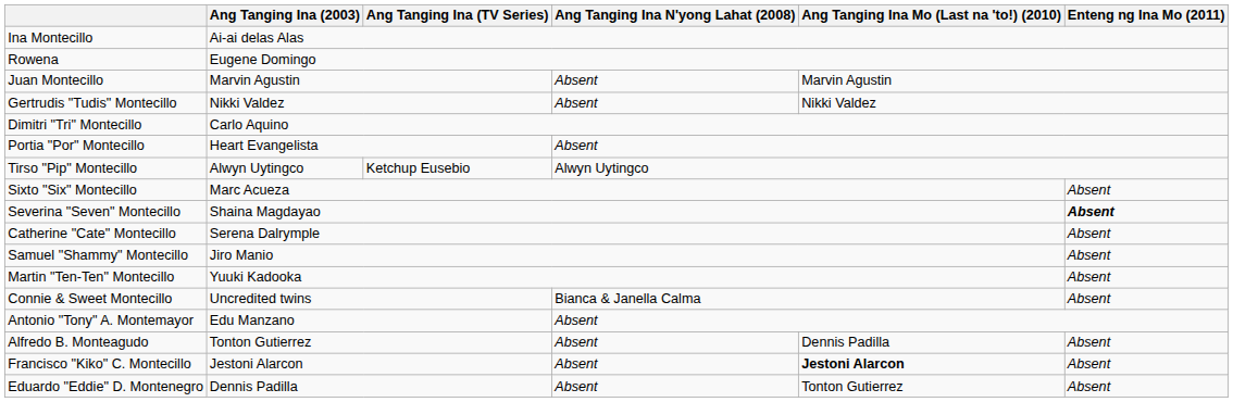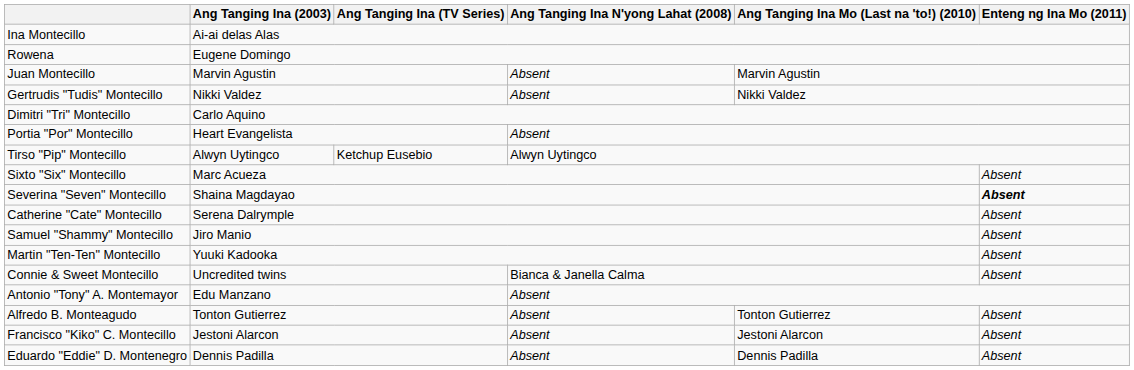Alfredo B. Monteagudo | Ang Tanging Ina Mo (Last na 'to!) (2010): Dennis Padilla -> Tonton Gutierrez
Francisco "Kiko" C. Montecillo | Ang Tanging Ina Mo (Last na 'to!) (2010): bold -> normal
Eduardo "Eddie" D. Montenegro | Ang Tanging Ina Mo (Last na 'to!) (2010): Tonton Gutierrez -> Dennis Padilla
